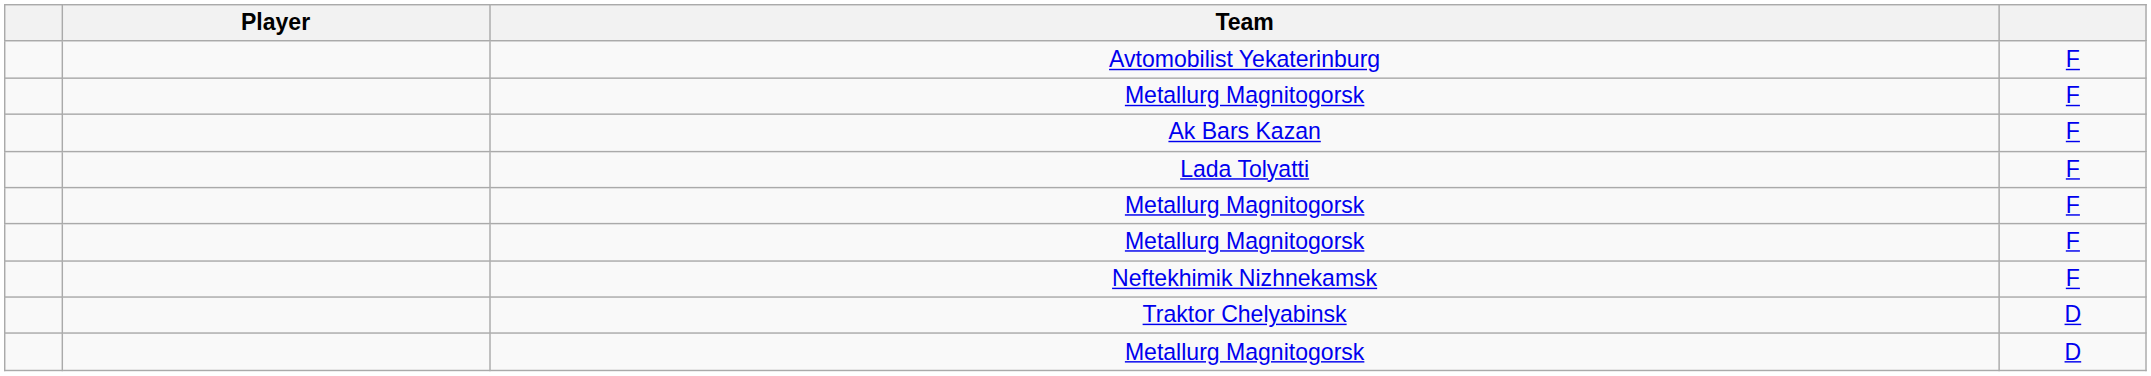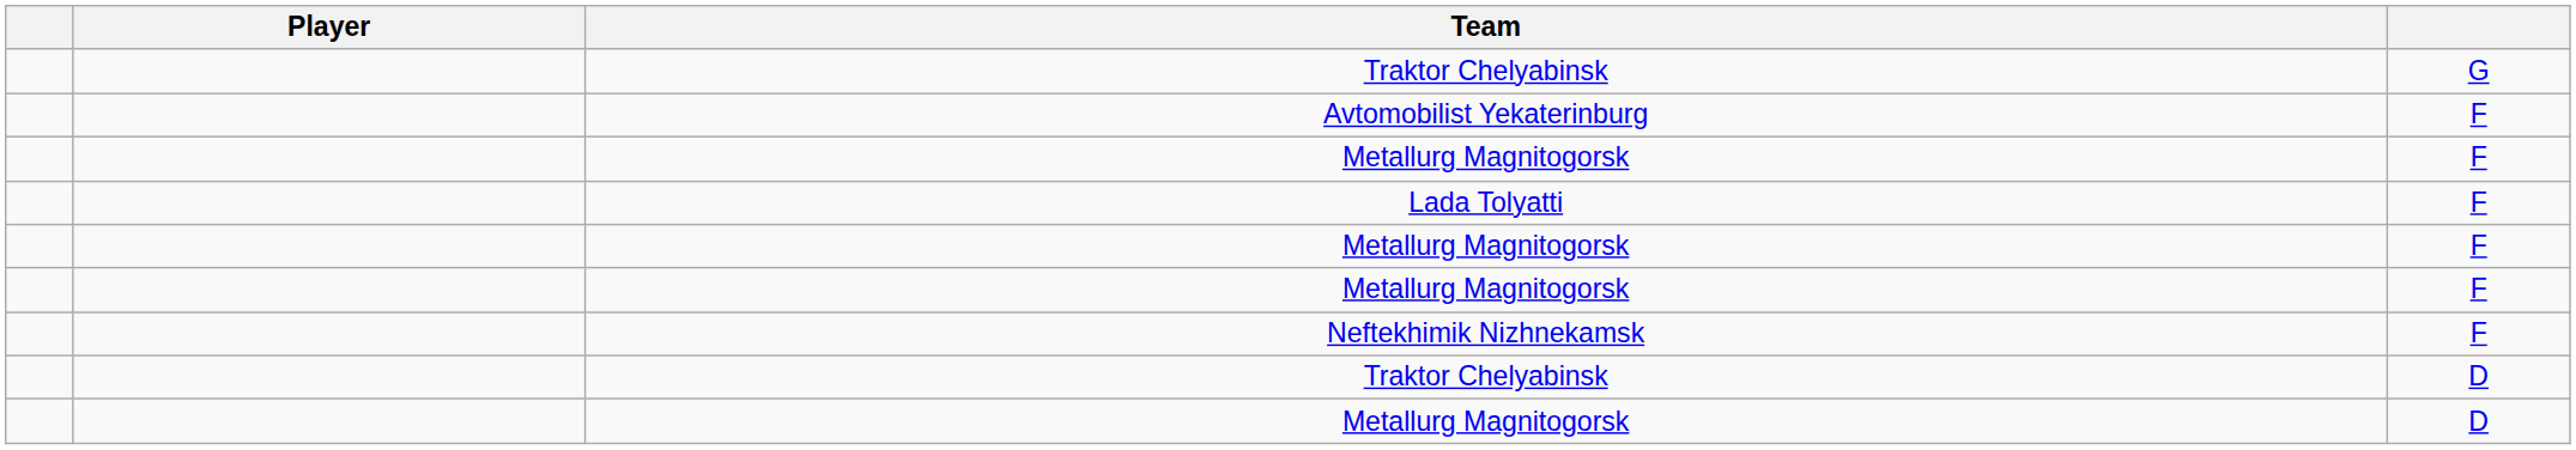+ row: Traktor Chelyabinsk | G
- row: Ak Bars Kazan | F
